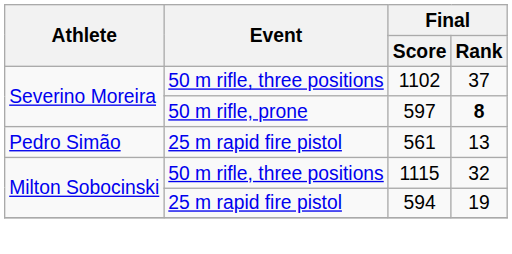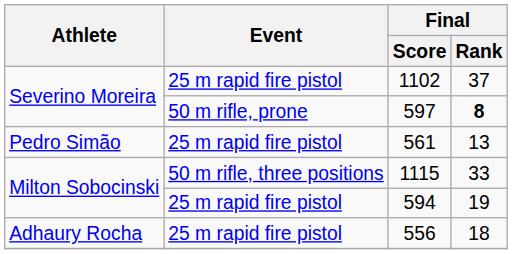1102 | Event: 50 m rifle, three positions -> 25 m rapid fire pistol
1115 | Final / Rank: 32 -> 33
+ row: Adhaury Rocha | 25 m rapid fire pistol | 556 | 18
